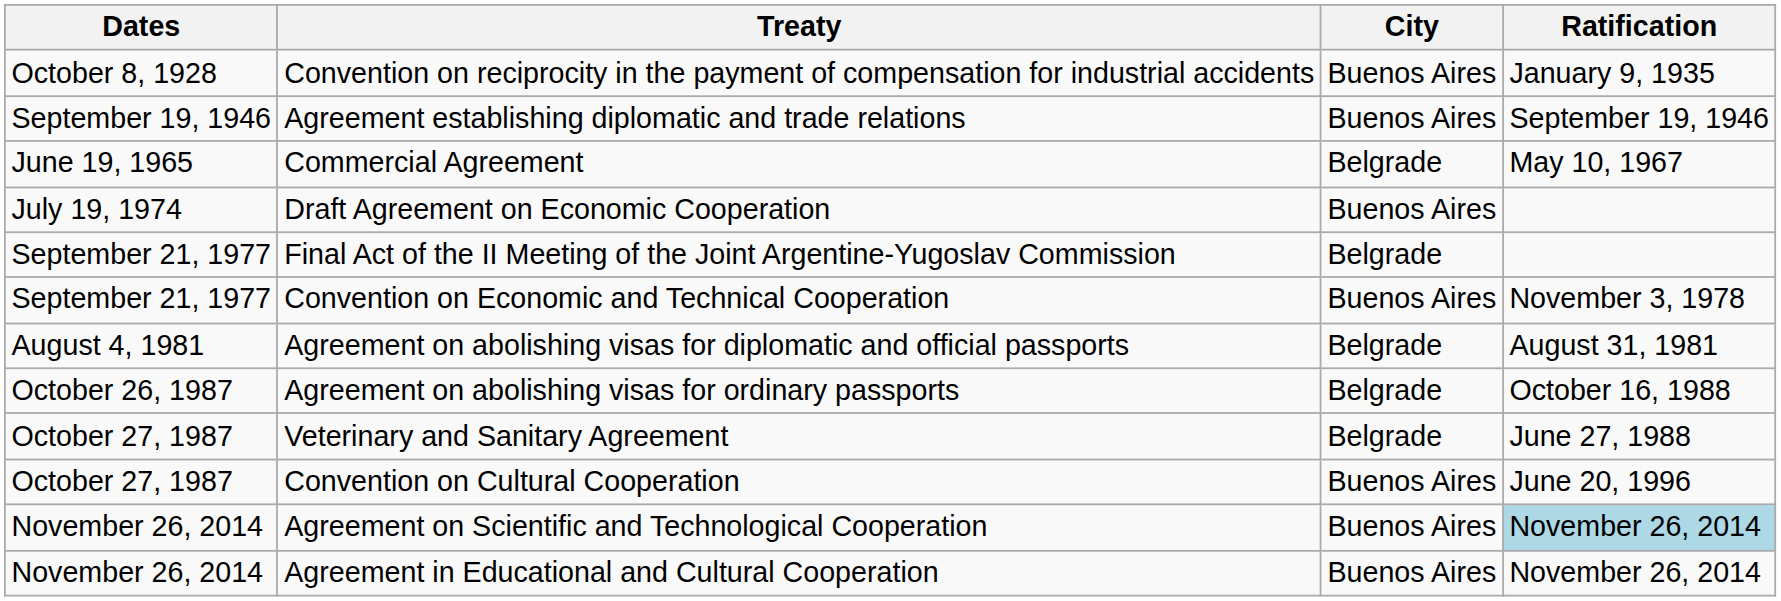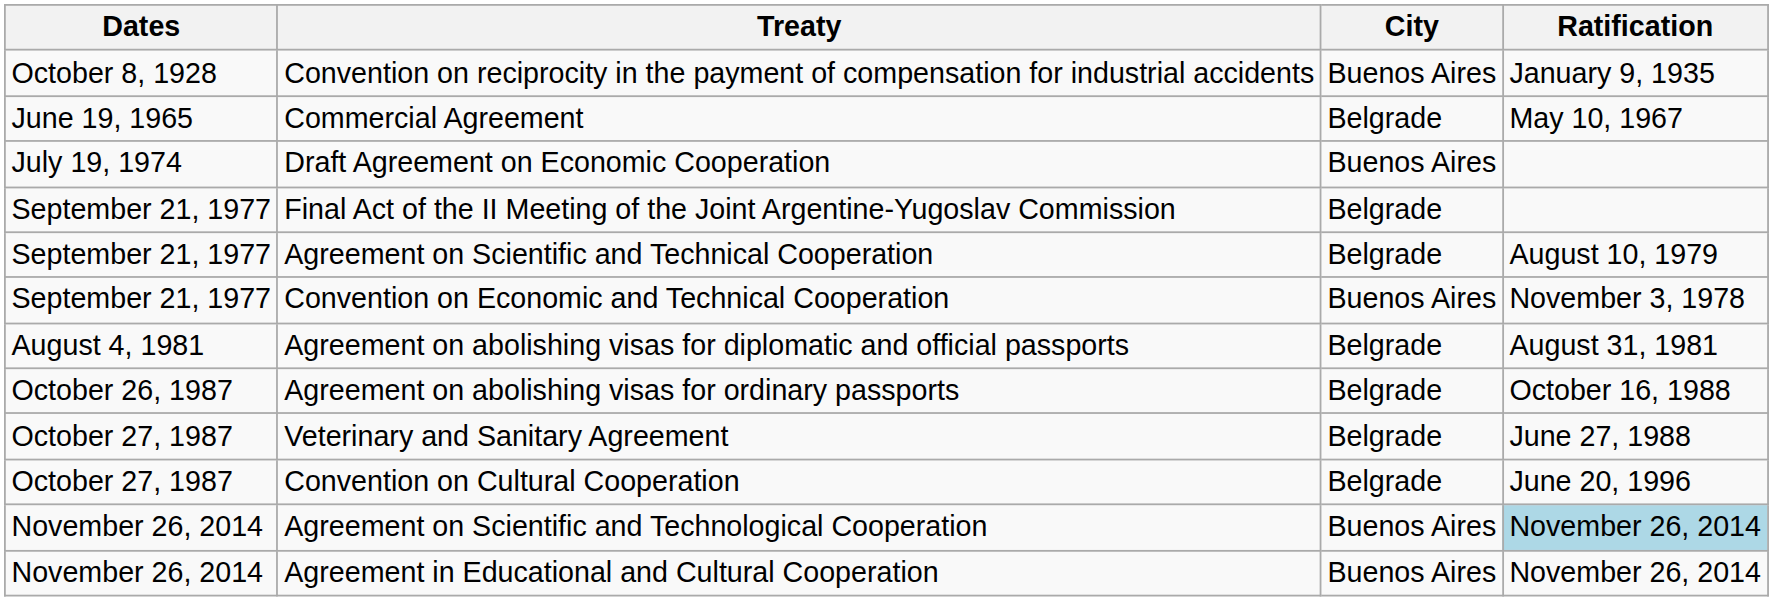- row: September 19, 1946 | Agreement establishing diplomatic and trade relations | Buenos Aires | September 19, 1946
+ row: September 21, 1977 | Agreement on Scientific and Technical Cooperation | Belgrade | August 10, 1979
Convention on Cultural Cooperation | City: Buenos Aires -> Belgrade
